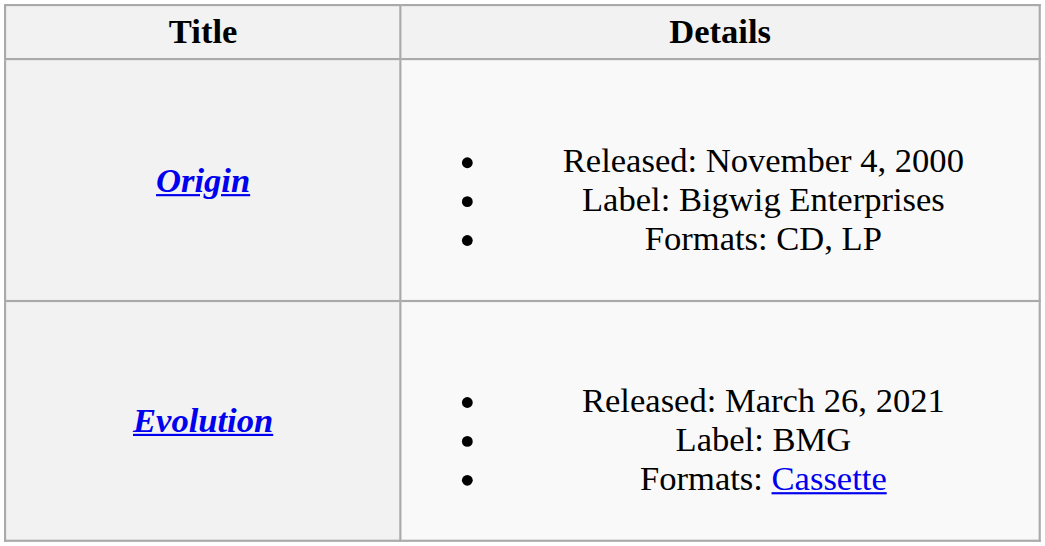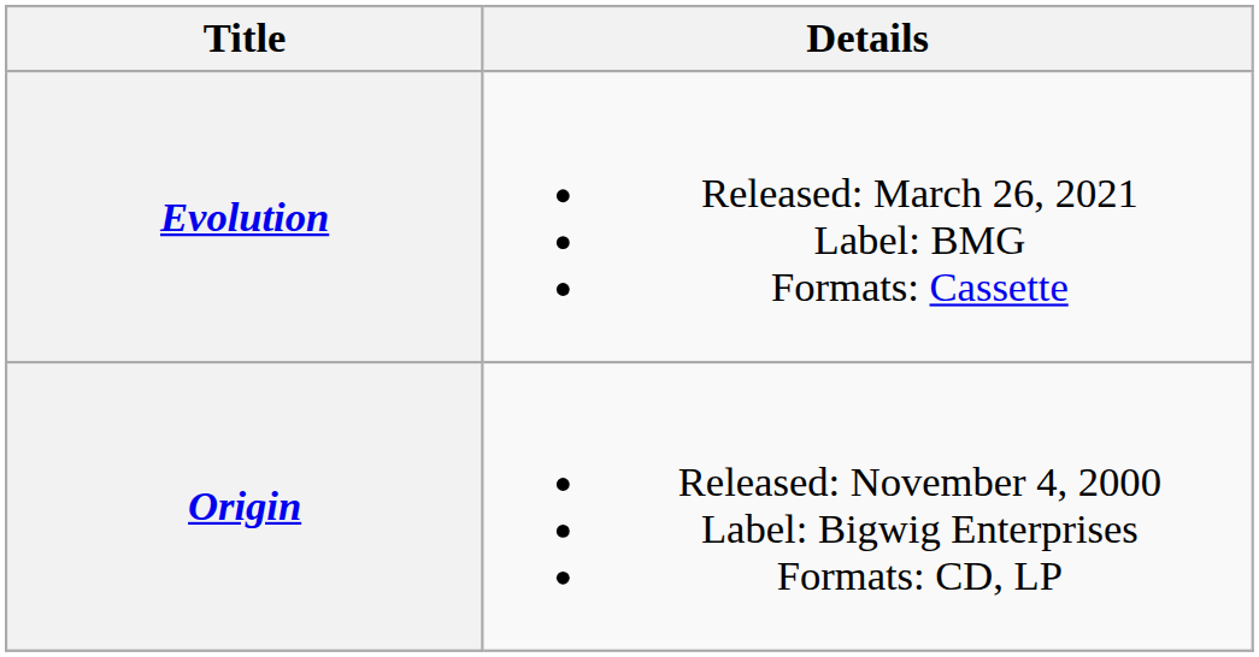rows swapped: Origin <-> Evolution
